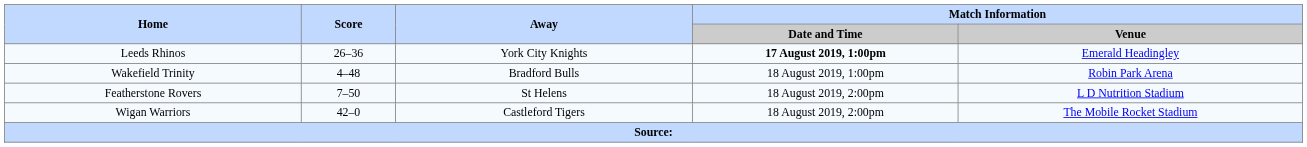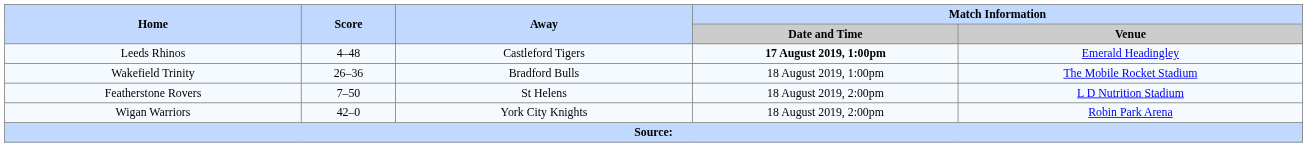Leeds Rhinos | Score: 26–36 -> 4–48
Leeds Rhinos | Away: York City Knights -> Castleford Tigers
Wakefield Trinity | Score: 4–48 -> 26–36
Wakefield Trinity | Match Information / Venue: Robin Park Arena -> The Mobile Rocket Stadium
Wigan Warriors | Away: Castleford Tigers -> York City Knights
Wigan Warriors | Match Information / Venue: The Mobile Rocket Stadium -> Robin Park Arena
